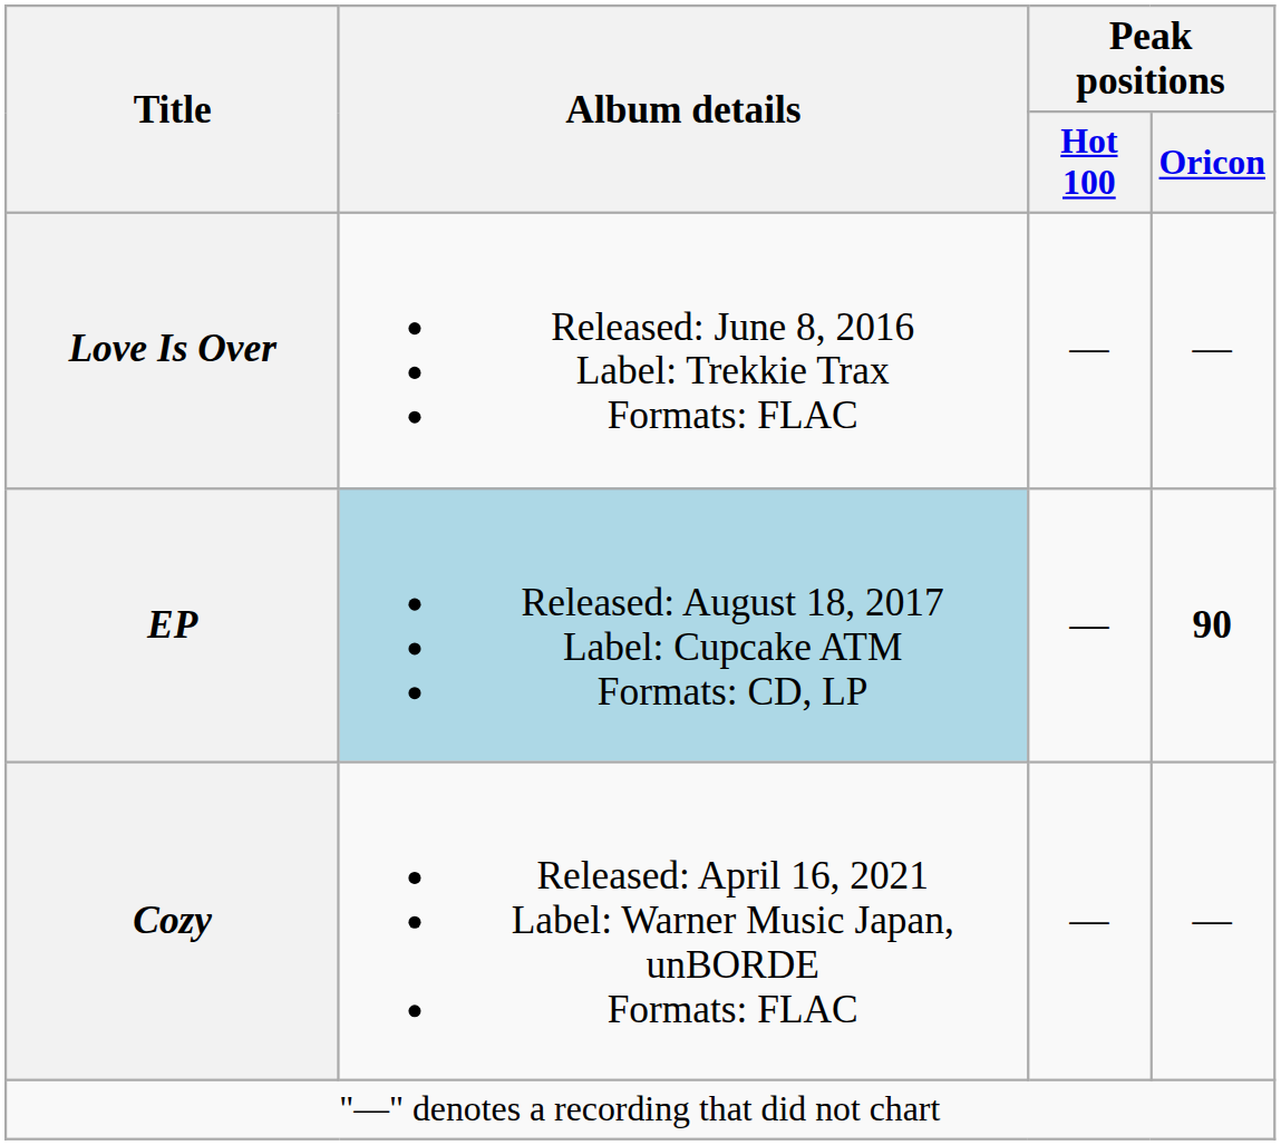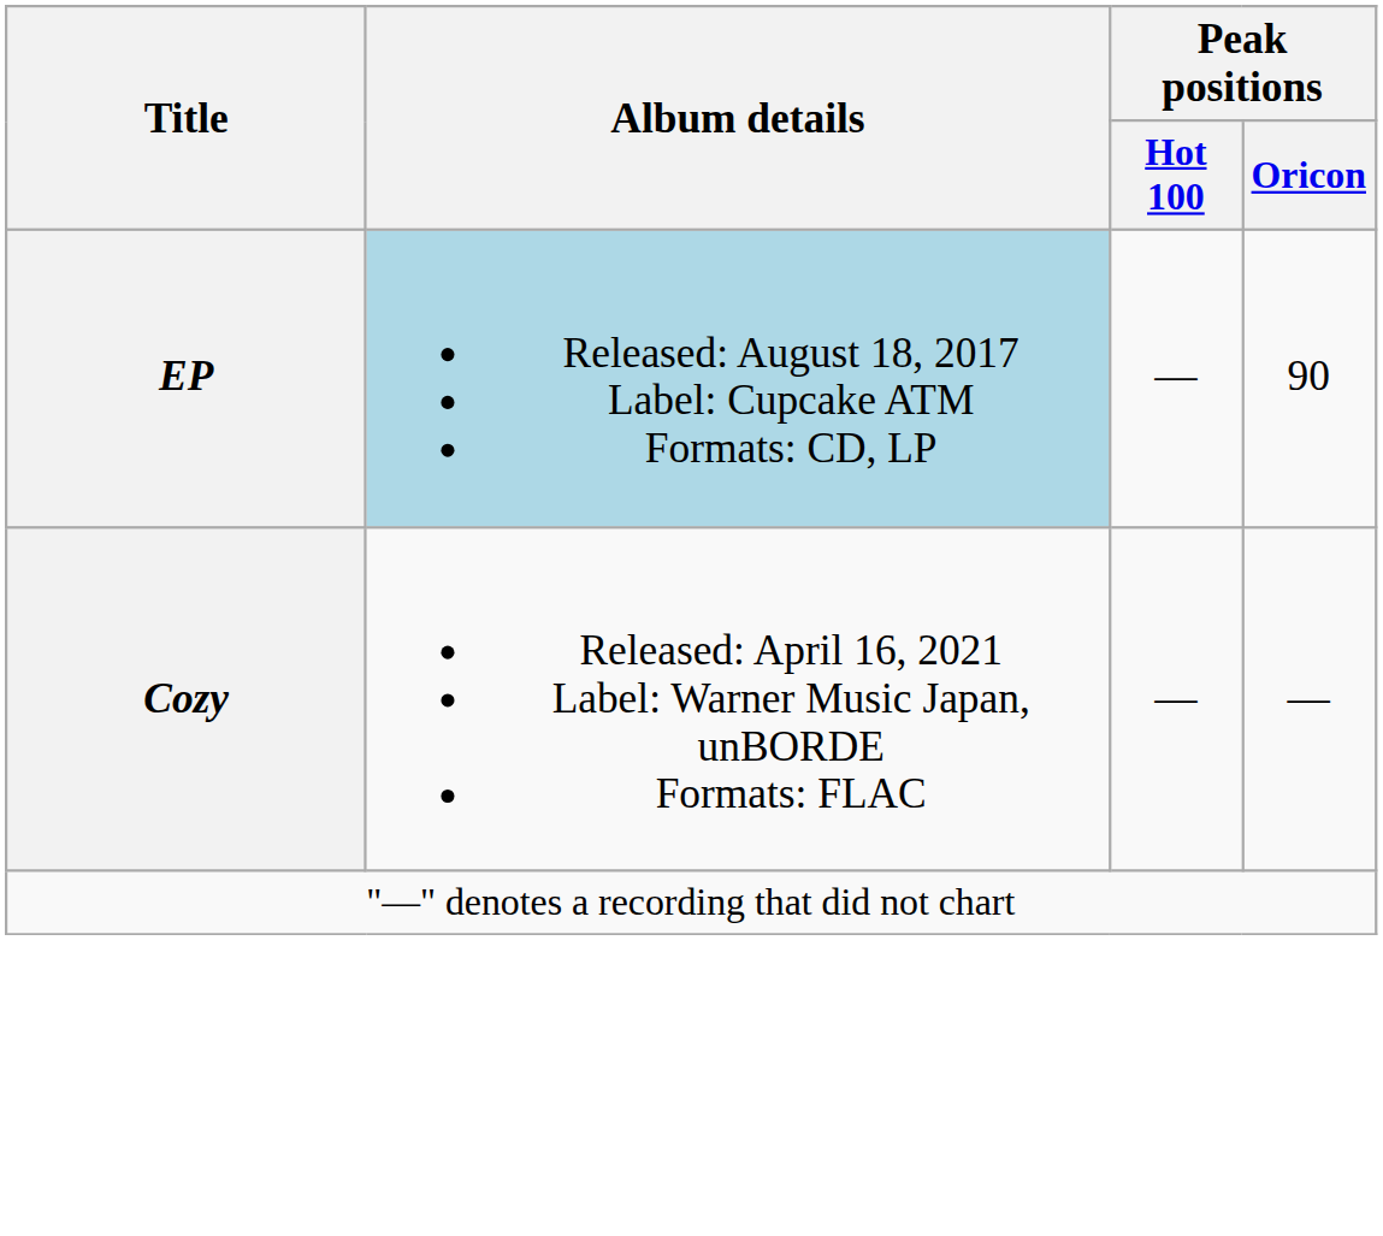- row: Love Is Over | Released: June 8, 2016 Label: Trekkie Trax Formats: FLAC | — | —
EP | Peak positions / Oricon: bold -> normal
